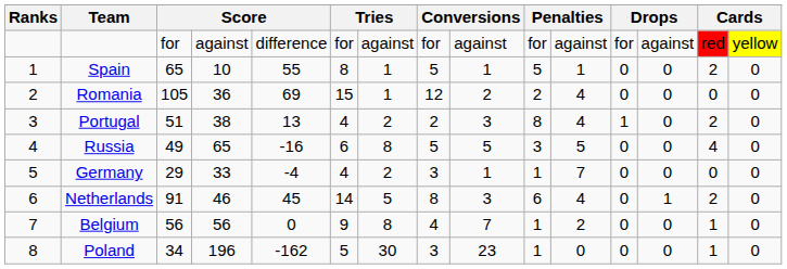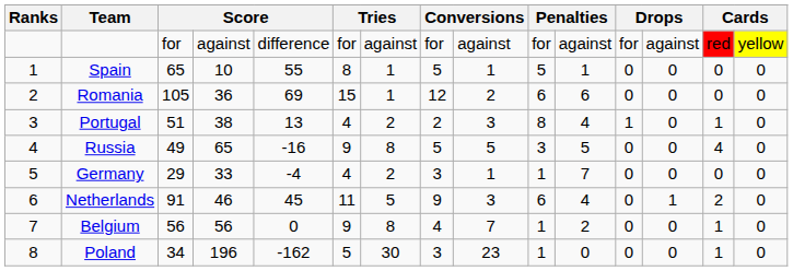Spain | column 14: 2 -> 0
Romania | column 10: 2 -> 6
Romania | column 11: 4 -> 6
Portugal | column 14: 2 -> 1
Russia | column 6: 6 -> 9
Netherlands | column 6: 14 -> 11
Netherlands | column 8: 8 -> 9
